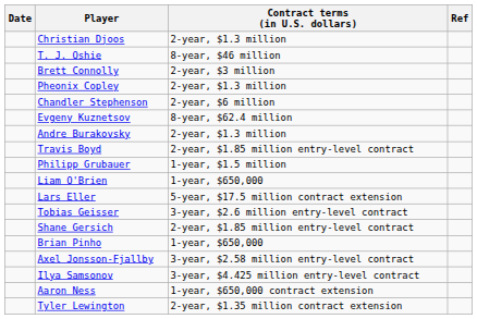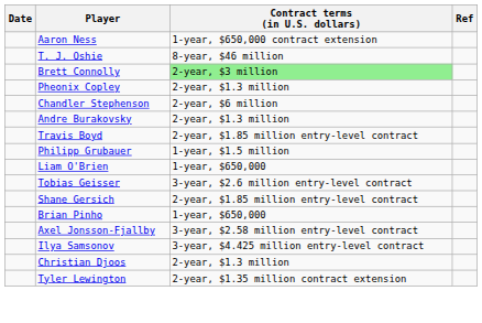rows swapped: Christian Djoos <-> Aaron Ness
Brett Connolly | Contract terms (in U.S. dollars): no background -> lightgreen background
- row: Evgeny Kuznetsov | 8-year, $62.4 million
- row: Lars Eller | 5-year, $17.5 million contract extension
